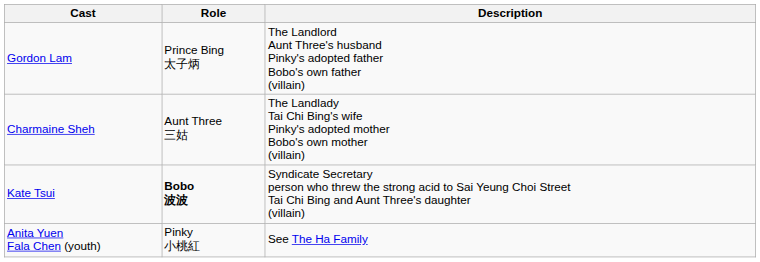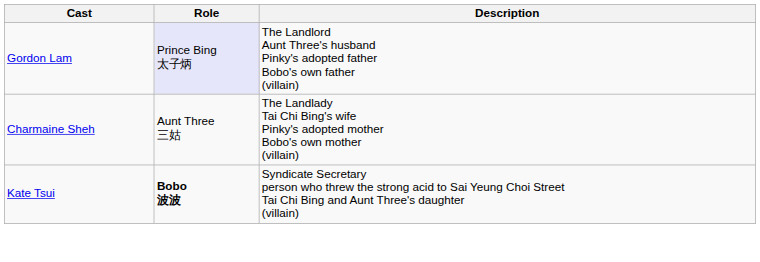Gordon Lam | Role: no background -> lavender background
- row: Anita Yuen Fala Chen (youth) | Pinky 小桃紅 | See The Ha Family
